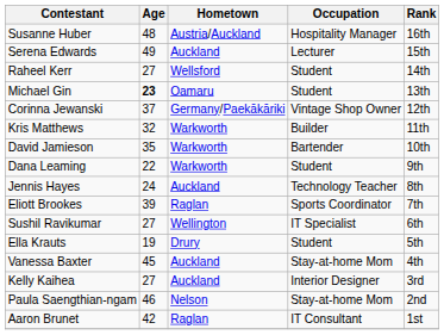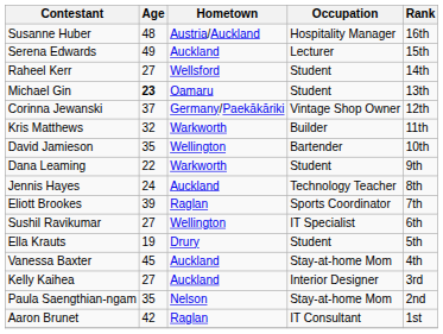David Jamieson | Hometown: Warkworth -> Wellington
Paula Saengthian-ngam | Age: 46 -> 35
